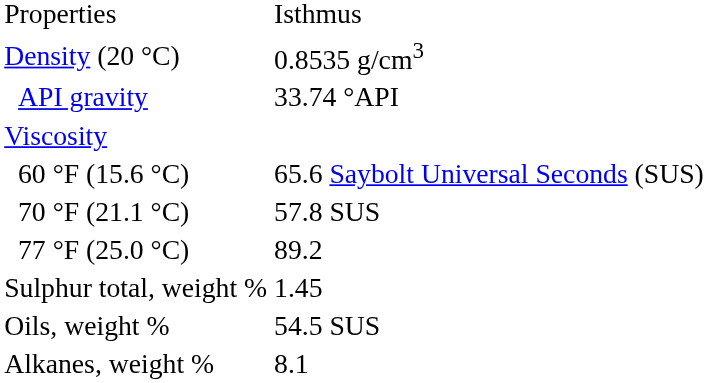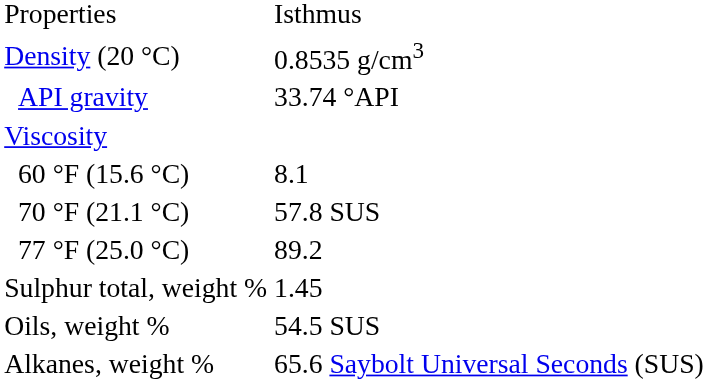60 °F (15.6 °C) | column 2: 65.6 Saybolt Universal Seconds (SUS) -> 8.1
Alkanes, weight % | column 2: 8.1 -> 65.6 Saybolt Universal Seconds (SUS)
